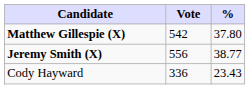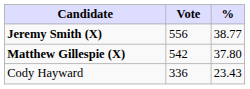rows swapped: Jeremy Smith (X) <-> Matthew Gillespie (X)
